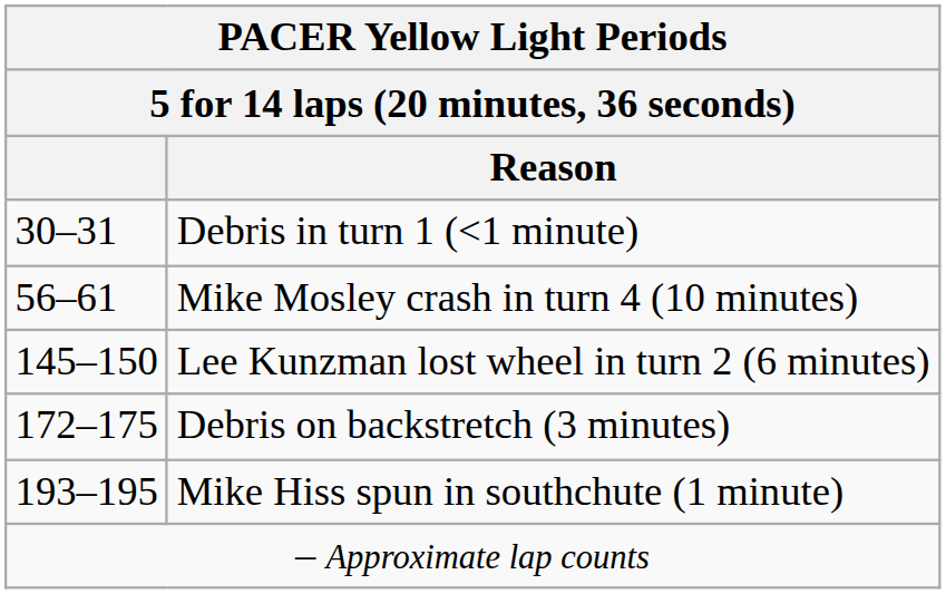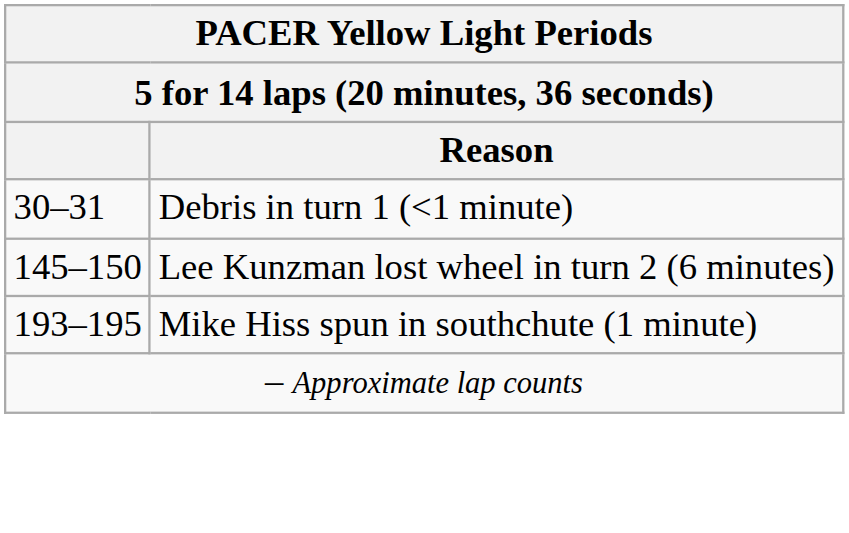- row: 56–61 | Mike Mosley crash in turn 4 (10 minutes)
- row: 172–175 | Debris on backstretch (3 minutes)
